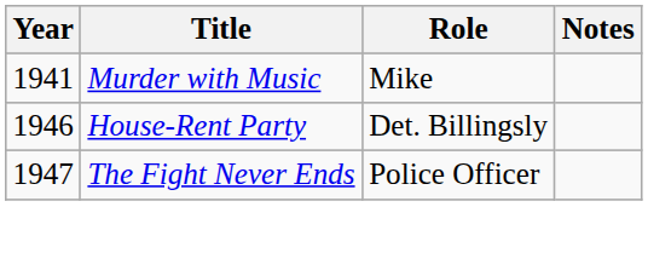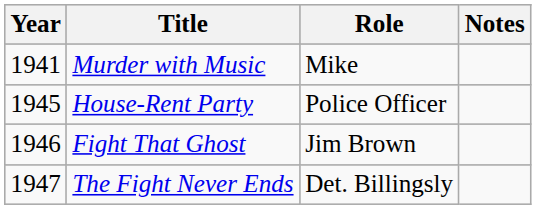House-Rent Party | Year: 1946 -> 1945
House-Rent Party | Role: Det. Billingsly -> Police Officer
+ row: 1946 | Fight That Ghost | Jim Brown
The Fight Never Ends | Role: Police Officer -> Det. Billingsly
